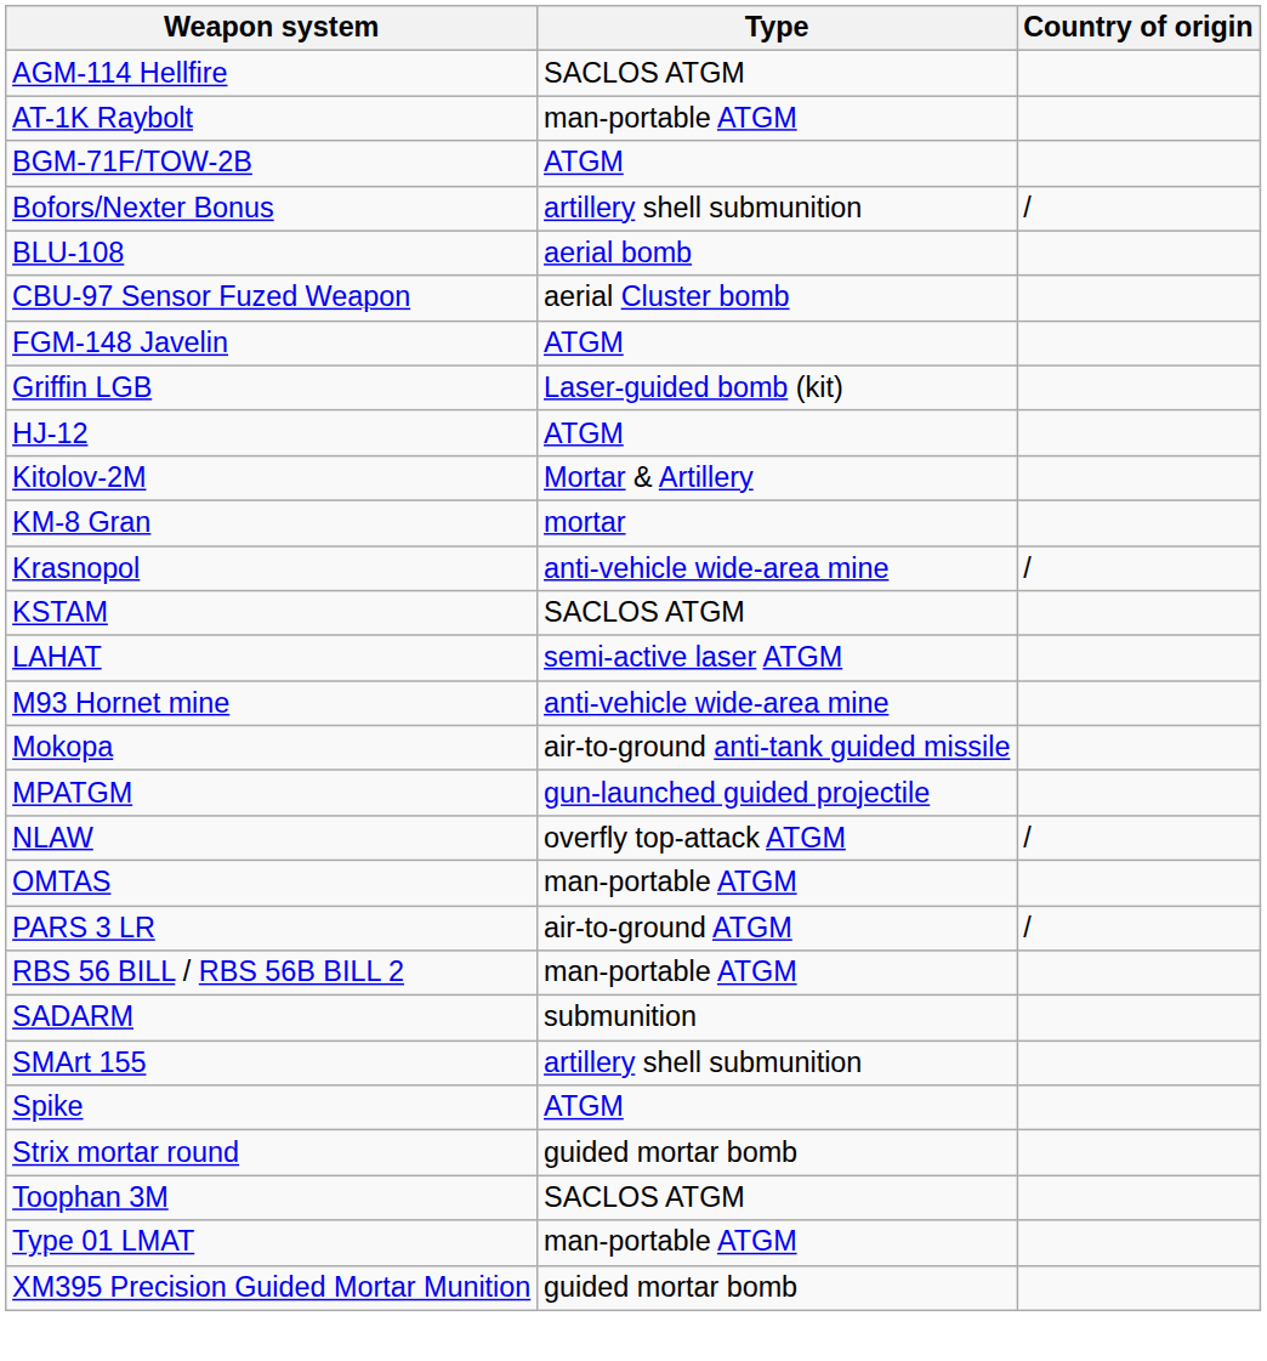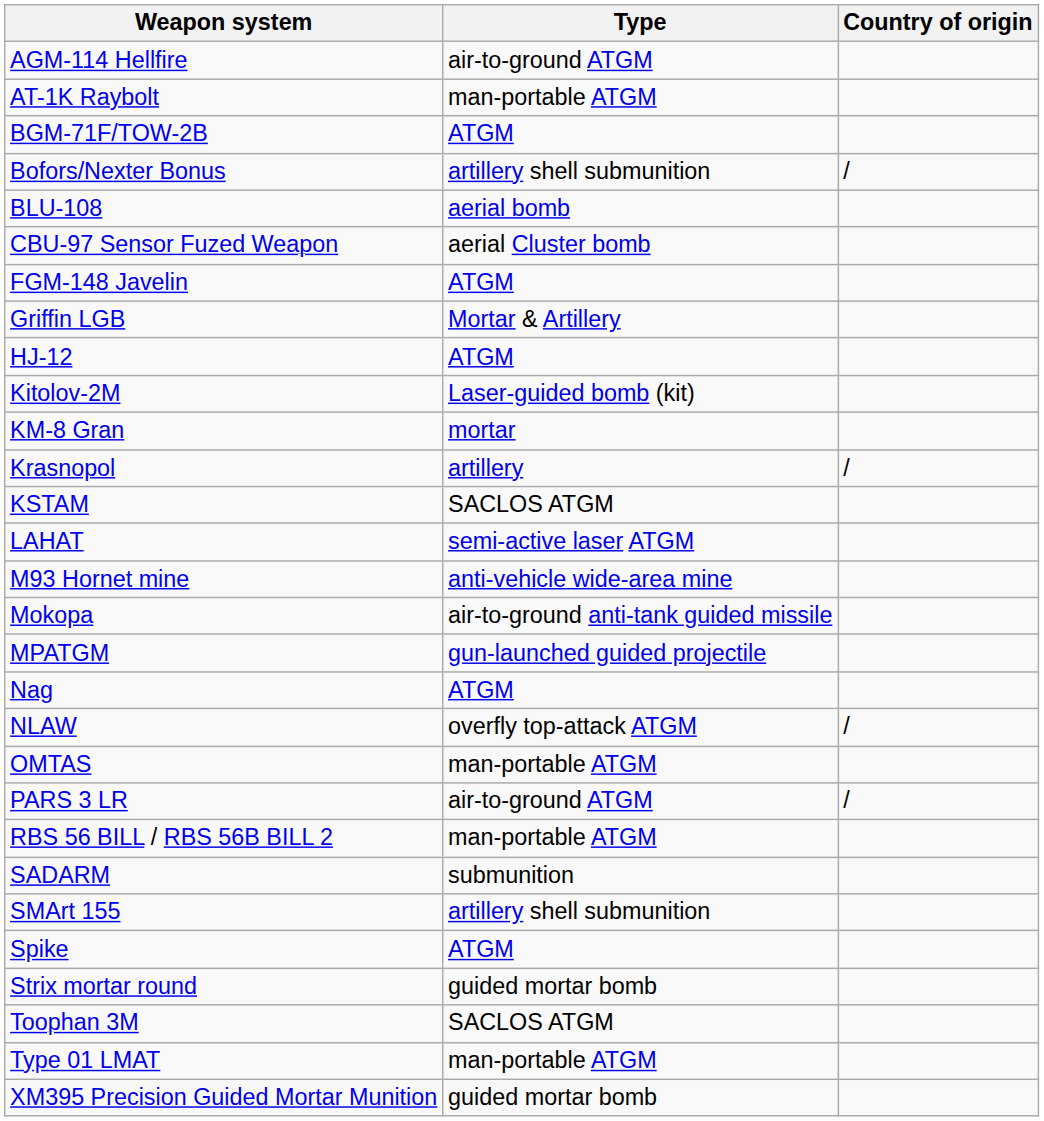AGM-114 Hellfire | Type: SACLOS ATGM -> air-to-ground ATGM
Griffin LGB | Type: Laser-guided bomb (kit) -> Mortar & Artillery
Kitolov-2M | Type: Mortar & Artillery -> Laser-guided bomb (kit)
Krasnopol | Type: anti-vehicle wide-area mine -> artillery
+ row: Nag | ATGM
